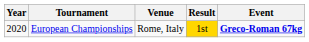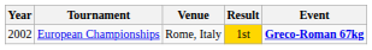European Championships | Year: 2020 -> 2002
